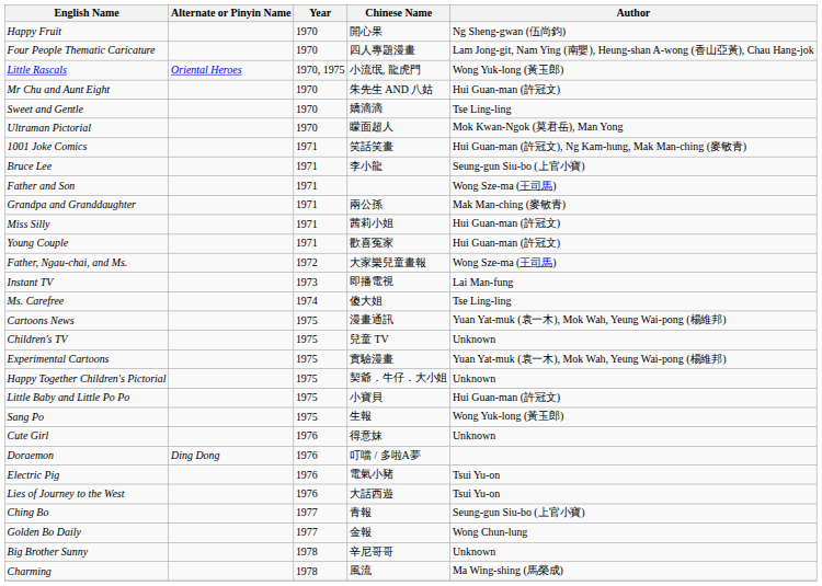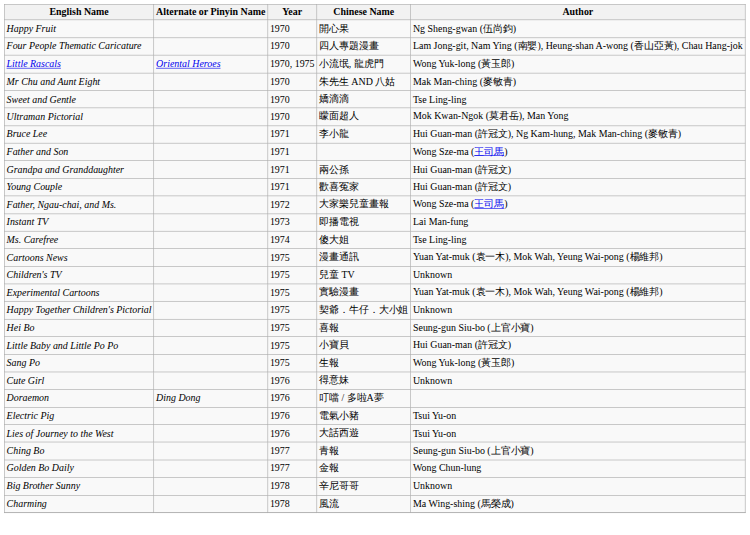Mr Chu and Aunt Eight | Author: Hui Guan-man (許冠文) -> Mak Man-ching (麥敏青)
- row: 1001 Joke Comics | 1971 | 笑話笑畫 | Hui Guan-man (許冠文), Ng Kam-hung, Mak Man-ching (麥敏青)
Bruce Lee | Author: Seung-gun Siu-bo (上官小寶) -> Hui Guan-man (許冠文), Ng Kam-hung, Mak Man-ching (麥敏青)
Grandpa and Granddaughter | Author: Mak Man-ching (麥敏青) -> Hui Guan-man (許冠文)
- row: Miss Silly | 1971 | 茜莉小姐 | Hui Guan-man (許冠文)
+ row: Hei Bo | 1975 | 喜報 | Seung-gun Siu-bo (上官小寶)
